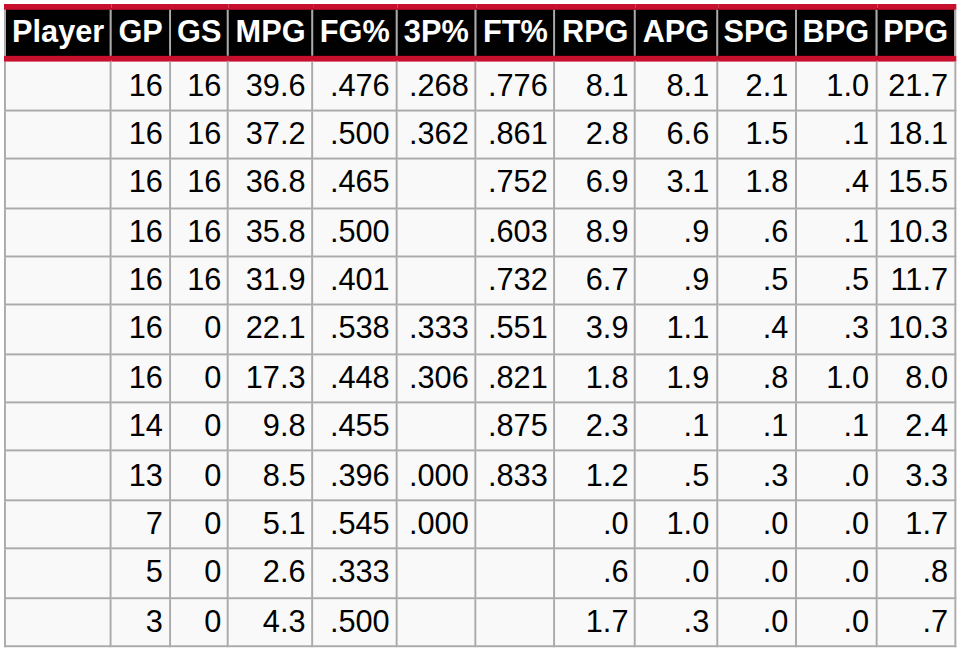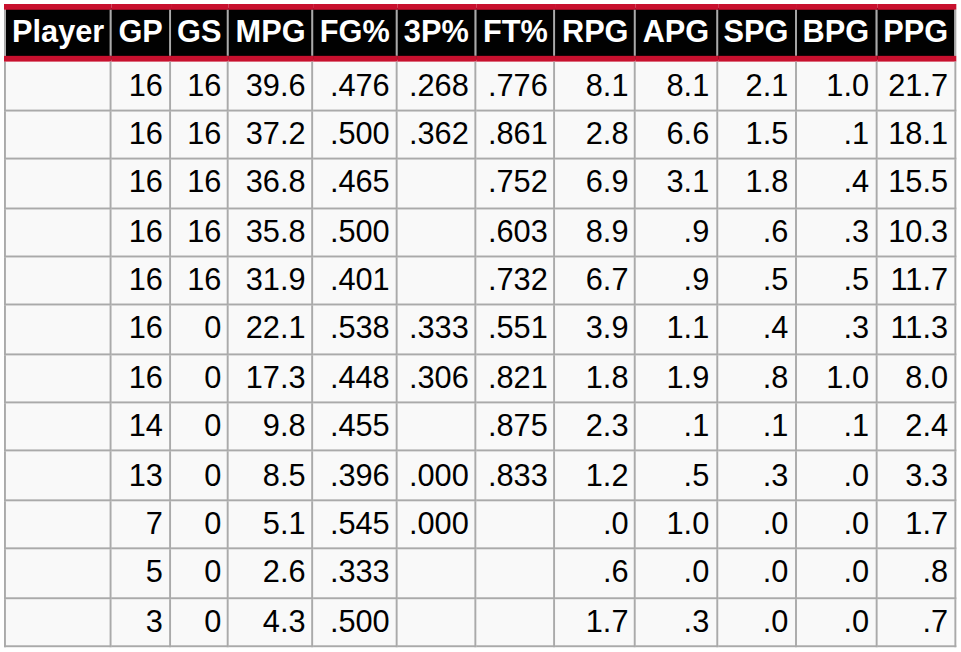35.8 | BPG: .1 -> .3
22.1 | PPG: 10.3 -> 11.3
